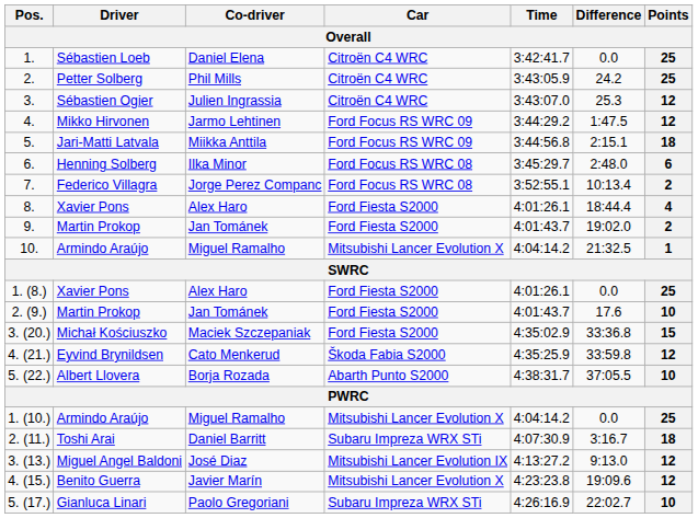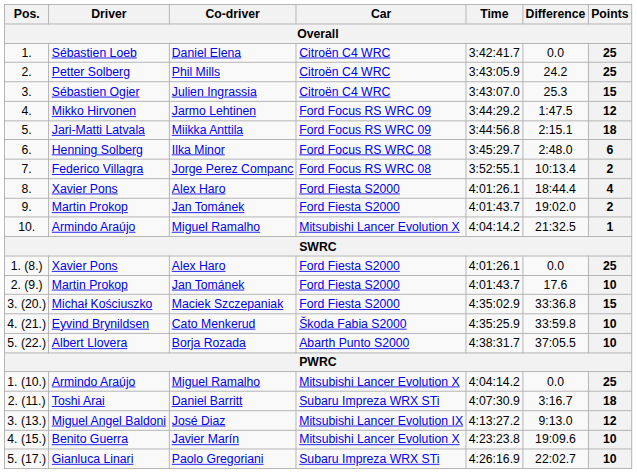3. | Points: 12 -> 15
4. (21.) | Points: 12 -> 10
4. (15.) | Points: 12 -> 10
